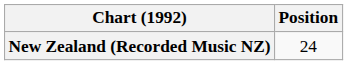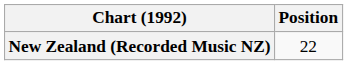New Zealand (Recorded Music NZ) | Position: 24 -> 22
